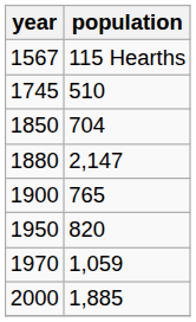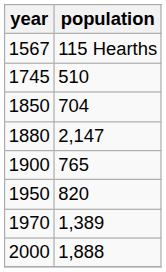1970 | population: 1,059 -> 1,389
2000 | population: 1,885 -> 1,888
